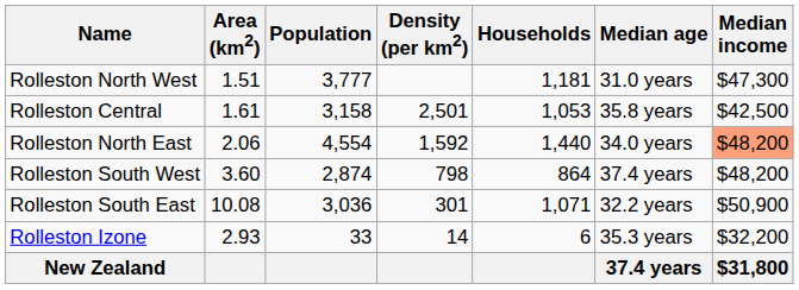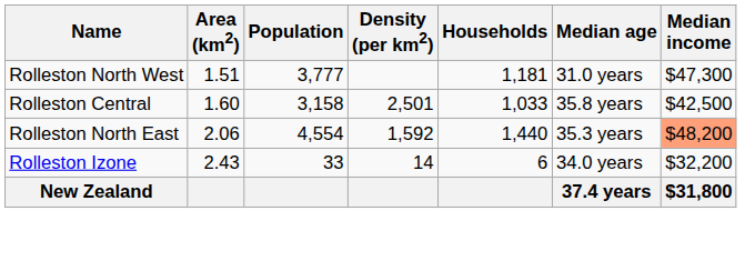Rolleston Central | Area (km2): 1.61 -> 1.60
Rolleston Central | Households: 1,053 -> 1,033
Rolleston North East | Median age: 34.0 years -> 35.3 years
- row: Rolleston South West | 3.60 | 2,874 | 798 | 864 | 37.4 years | $48,200
- row: Rolleston South East | 10.08 | 3,036 | 301 | 1,071 | 32.2 years | $50,900
Rolleston Izone | Area (km2): 2.93 -> 2.43
Rolleston Izone | Median age: 35.3 years -> 34.0 years
